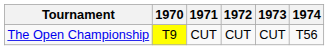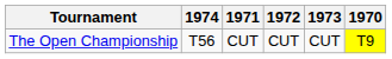columns swapped: 1970 <-> 1974
